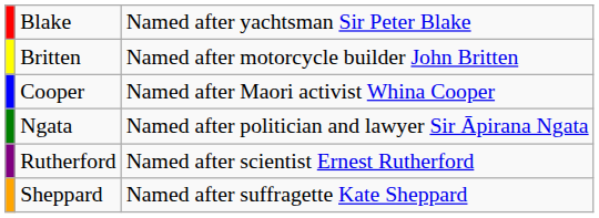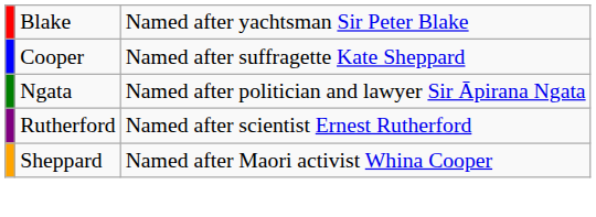- row: Britten | Named after motorcycle builder John Britten
Cooper | column 3: Named after Maori activist Whina Cooper -> Named after suffragette Kate Sheppard
Sheppard | column 3: Named after suffragette Kate Sheppard -> Named after Maori activist Whina Cooper
